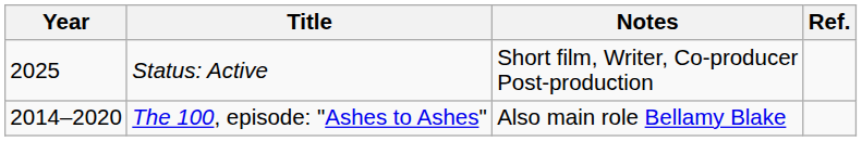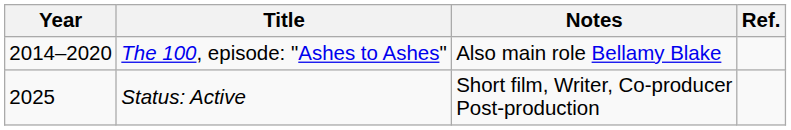rows swapped: The 100, episode: "Ashes to Ashes" <-> Status: Active
